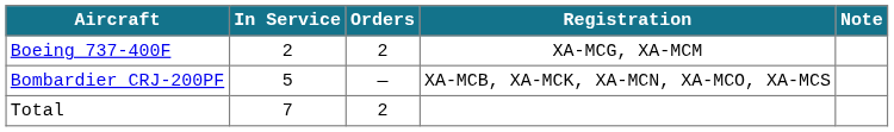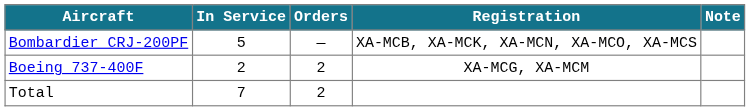rows swapped: Boeing 737-400F <-> Bombardier CRJ-200PF
